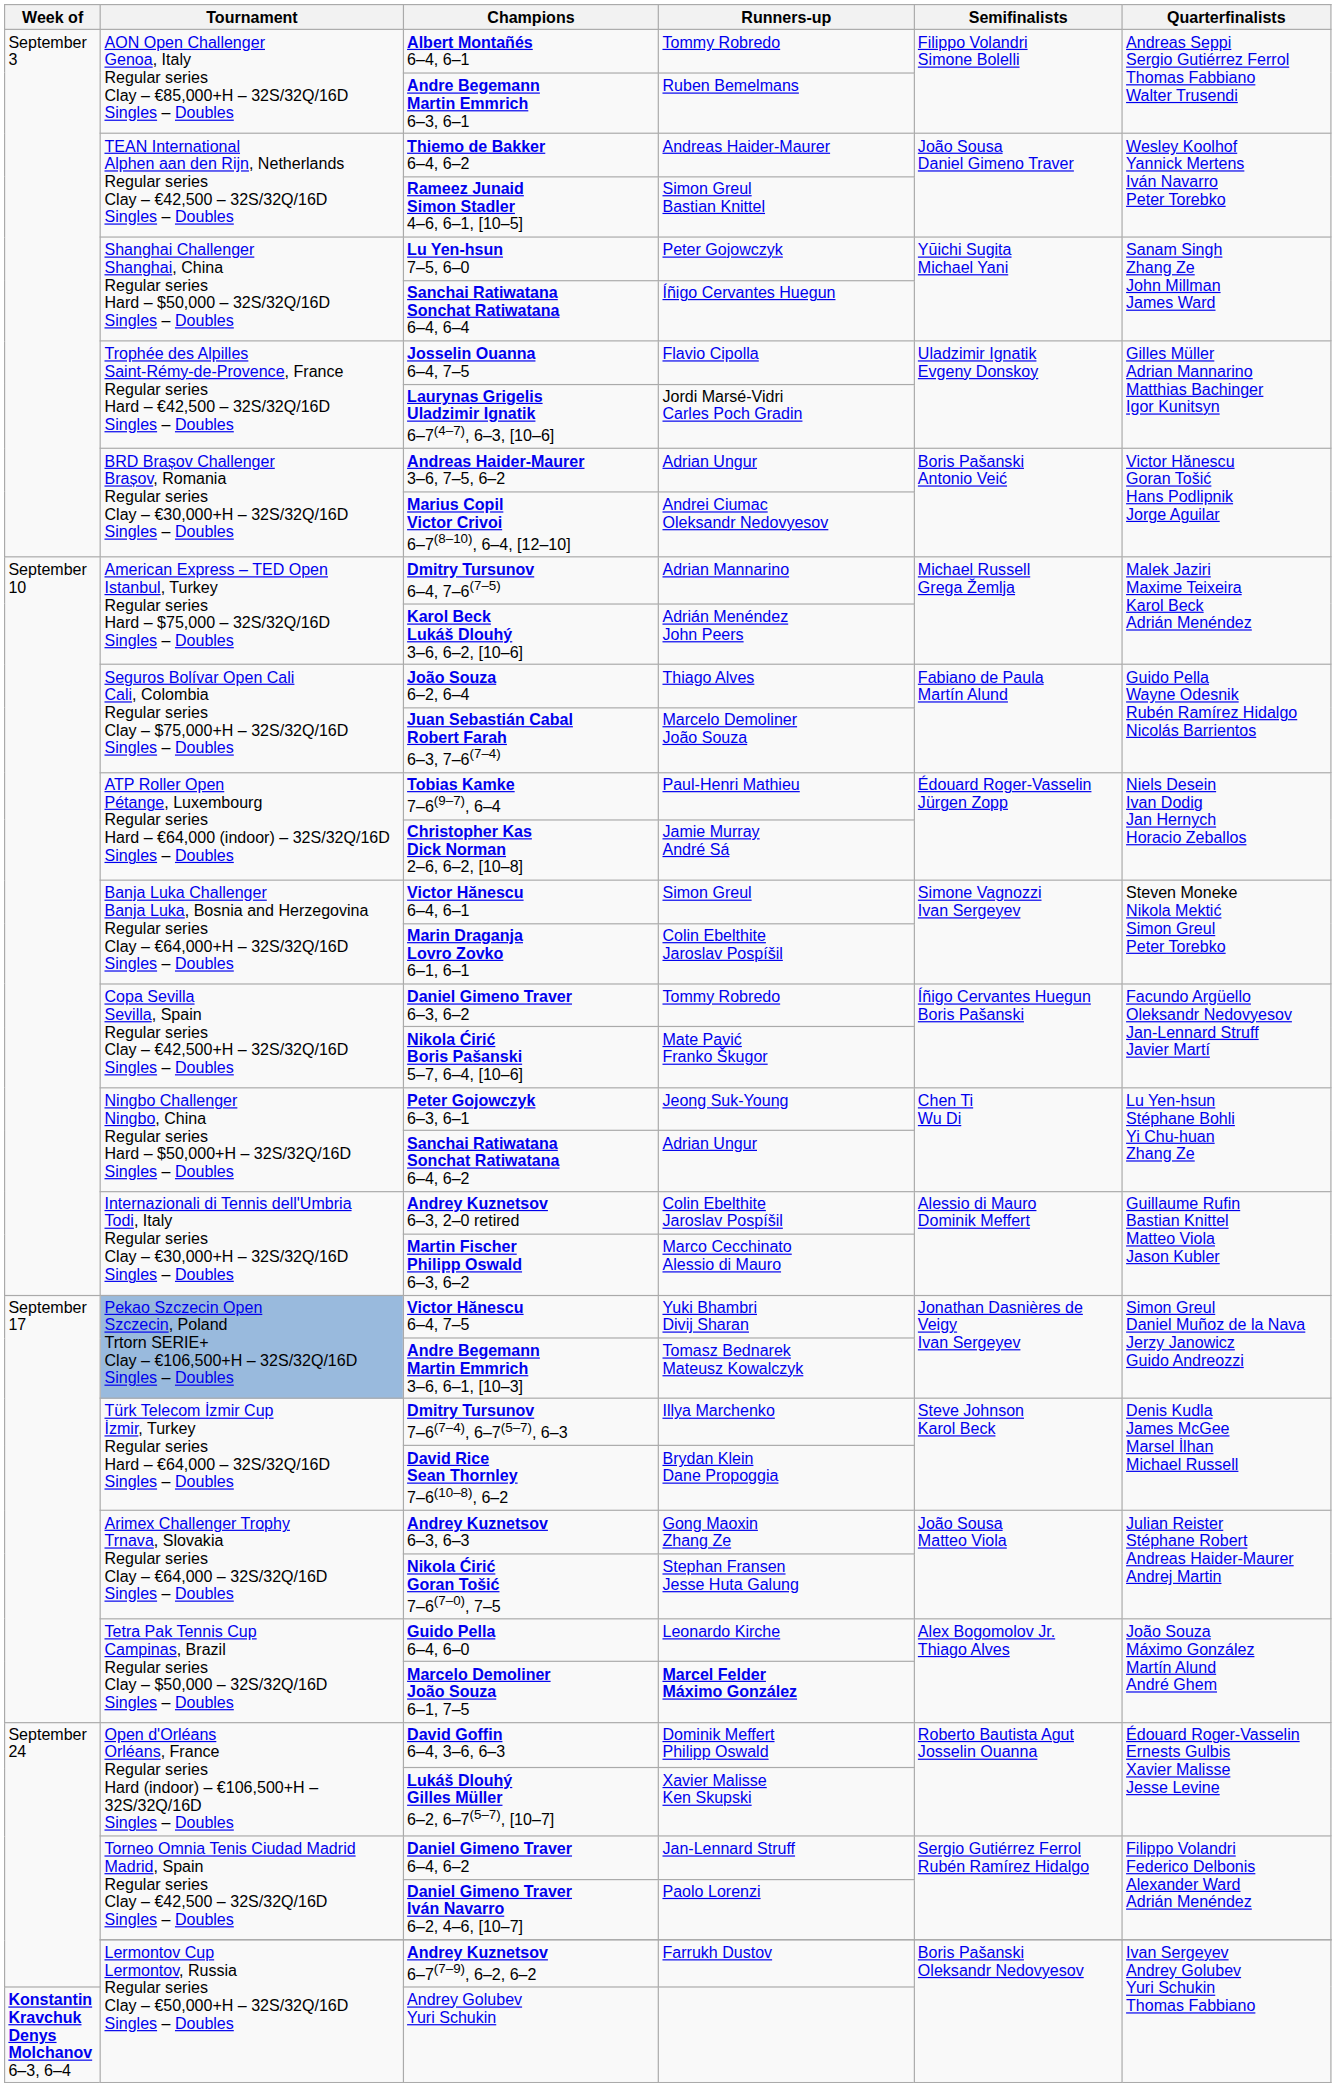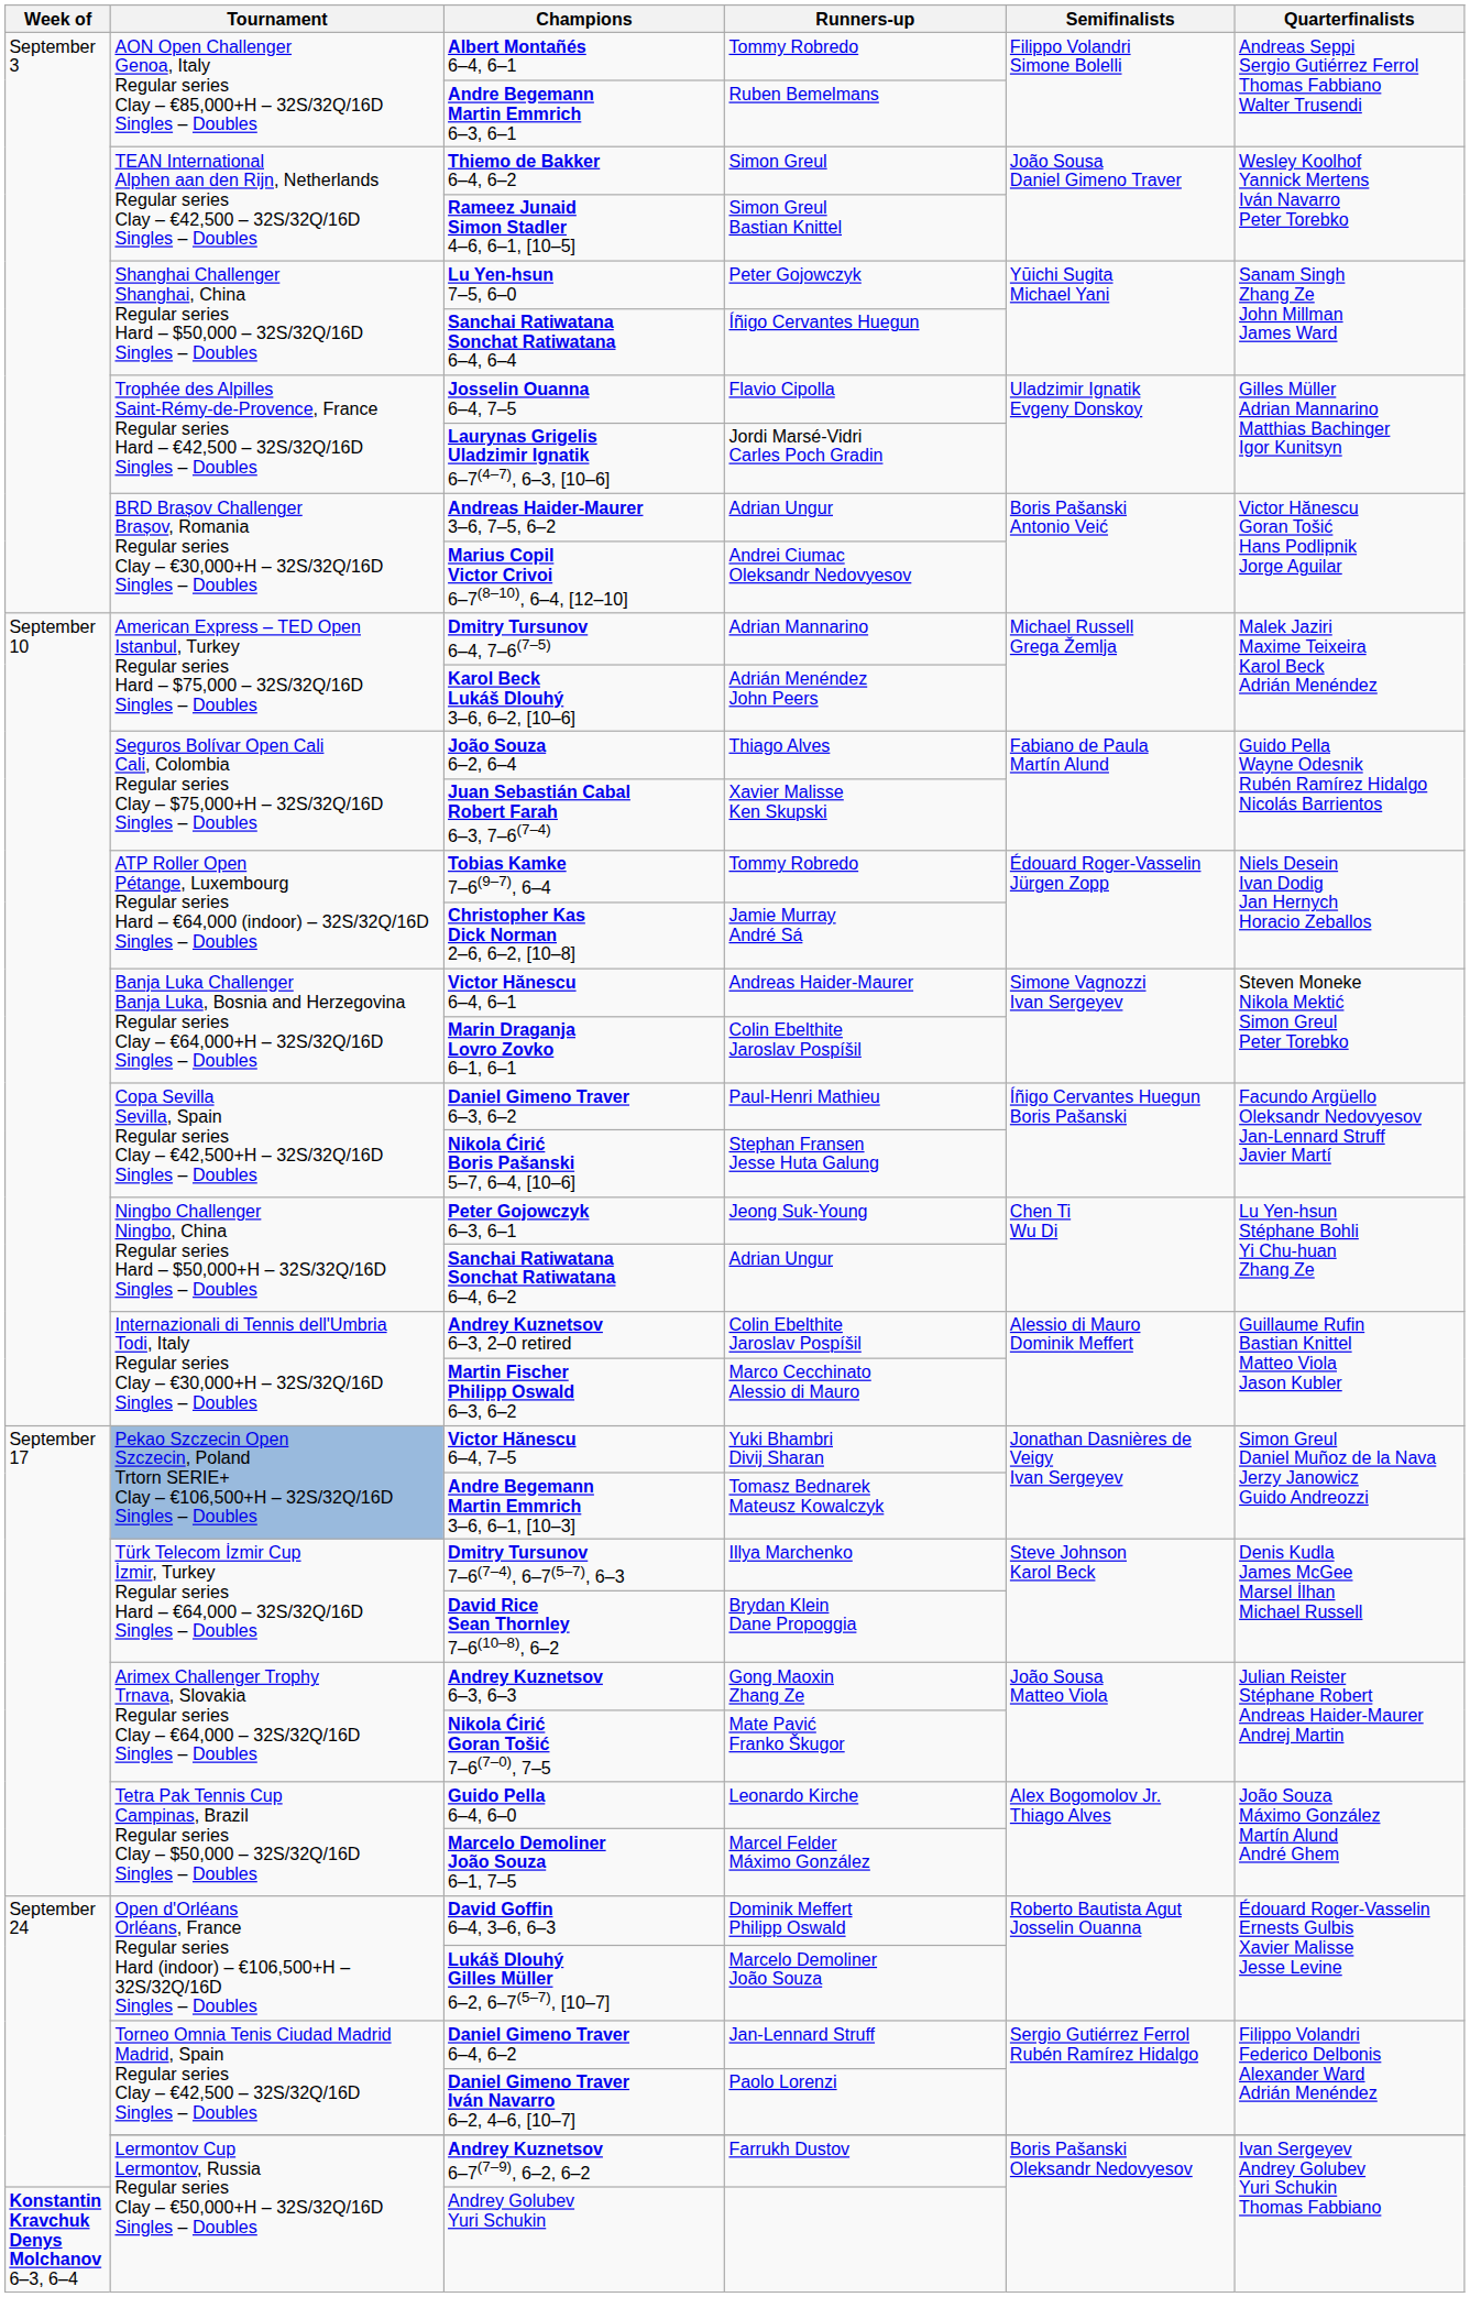Thiemo de Bakker 6–4, 6–2 | Runners-up: Andreas Haider-Maurer -> Simon Greul
Juan Sebastián Cabal Robert Farah 6–3, 7–6(7–4) | Runners-up: Marcelo Demoliner João Souza -> Xavier Malisse Ken Skupski
Tobias Kamke 7–6(9–7), 6–4 | Runners-up: Paul-Henri Mathieu -> Tommy Robredo
Victor Hănescu 6–4, 6–1 | Runners-up: Simon Greul -> Andreas Haider-Maurer
Daniel Gimeno Traver 6–3, 6–2 | Runners-up: Tommy Robredo -> Paul-Henri Mathieu
Nikola Ćirić Boris Pašanski 5–7, 6–4, [10–6] | Runners-up: Mate Pavić Franko Škugor -> Stephan Fransen Jesse Huta Galung
Nikola Ćirić Goran Tošić 7–6(7–0), 7–5 | Runners-up: Stephan Fransen Jesse Huta Galung -> Mate Pavić Franko Škugor
Marcelo Demoliner João Souza 6–1, 7–5 | Runners-up: bold -> normal
Lukáš Dlouhý Gilles Müller 6–2, 6–7(5–7), [10–7] | Runners-up: Xavier Malisse Ken Skupski -> Marcelo Demoliner João Souza
